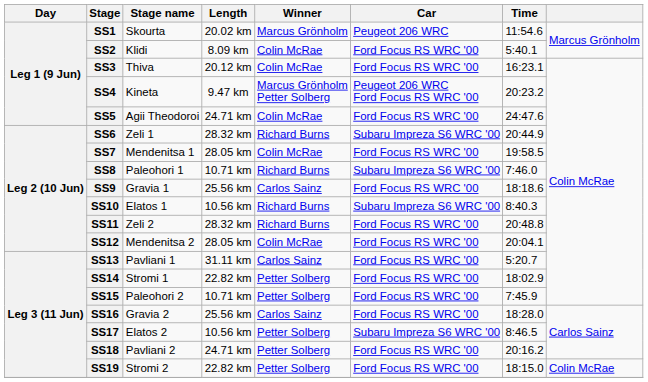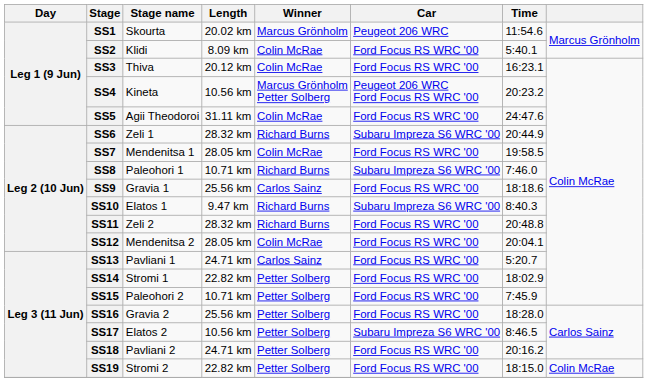SS4 | Length: 9.47 km -> 10.56 km
SS5 | Length: 24.71 km -> 31.11 km
SS10 | Length: 10.56 km -> 9.47 km
SS13 | Length: 31.11 km -> 24.71 km
SS16 | Winner: Carlos Sainz -> Petter Solberg
